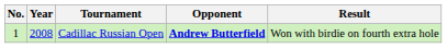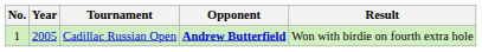Cadillac Russian Open | Year: 2008 -> 2005
